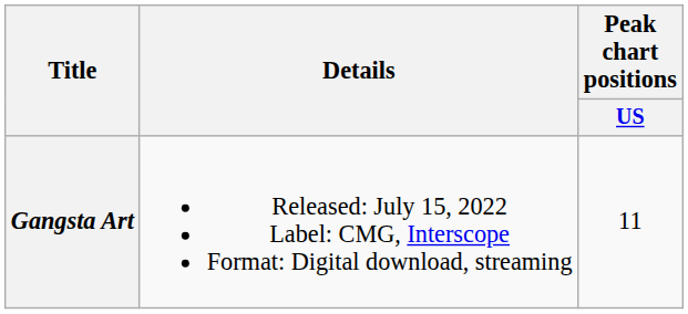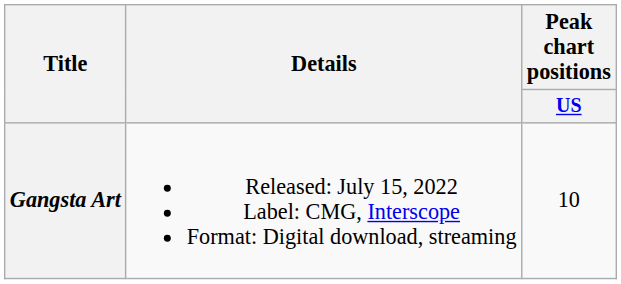Gangsta Art | Peak chart positions / US: 11 -> 10
